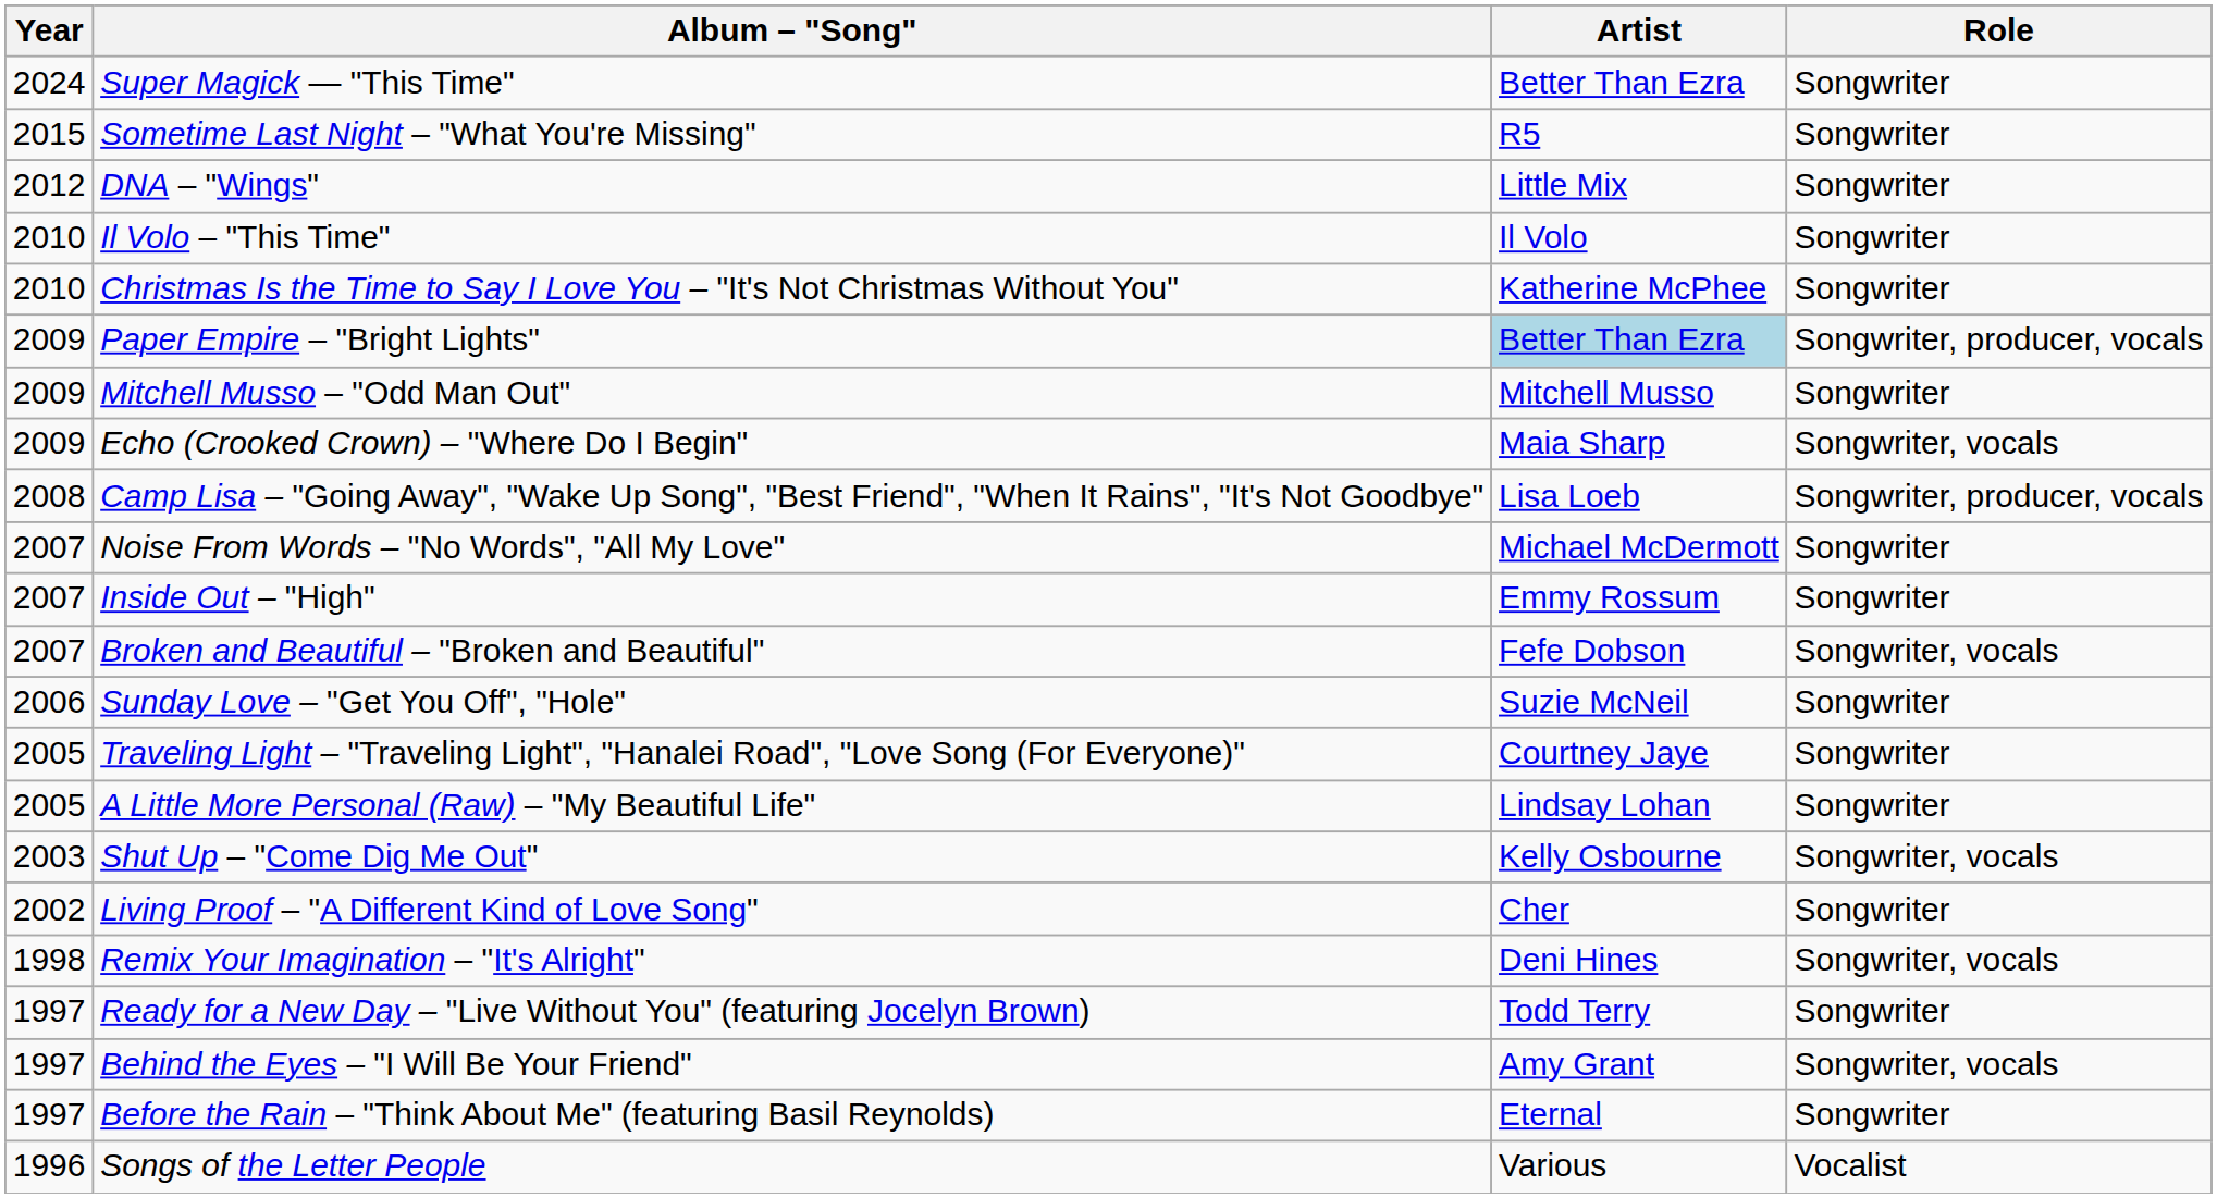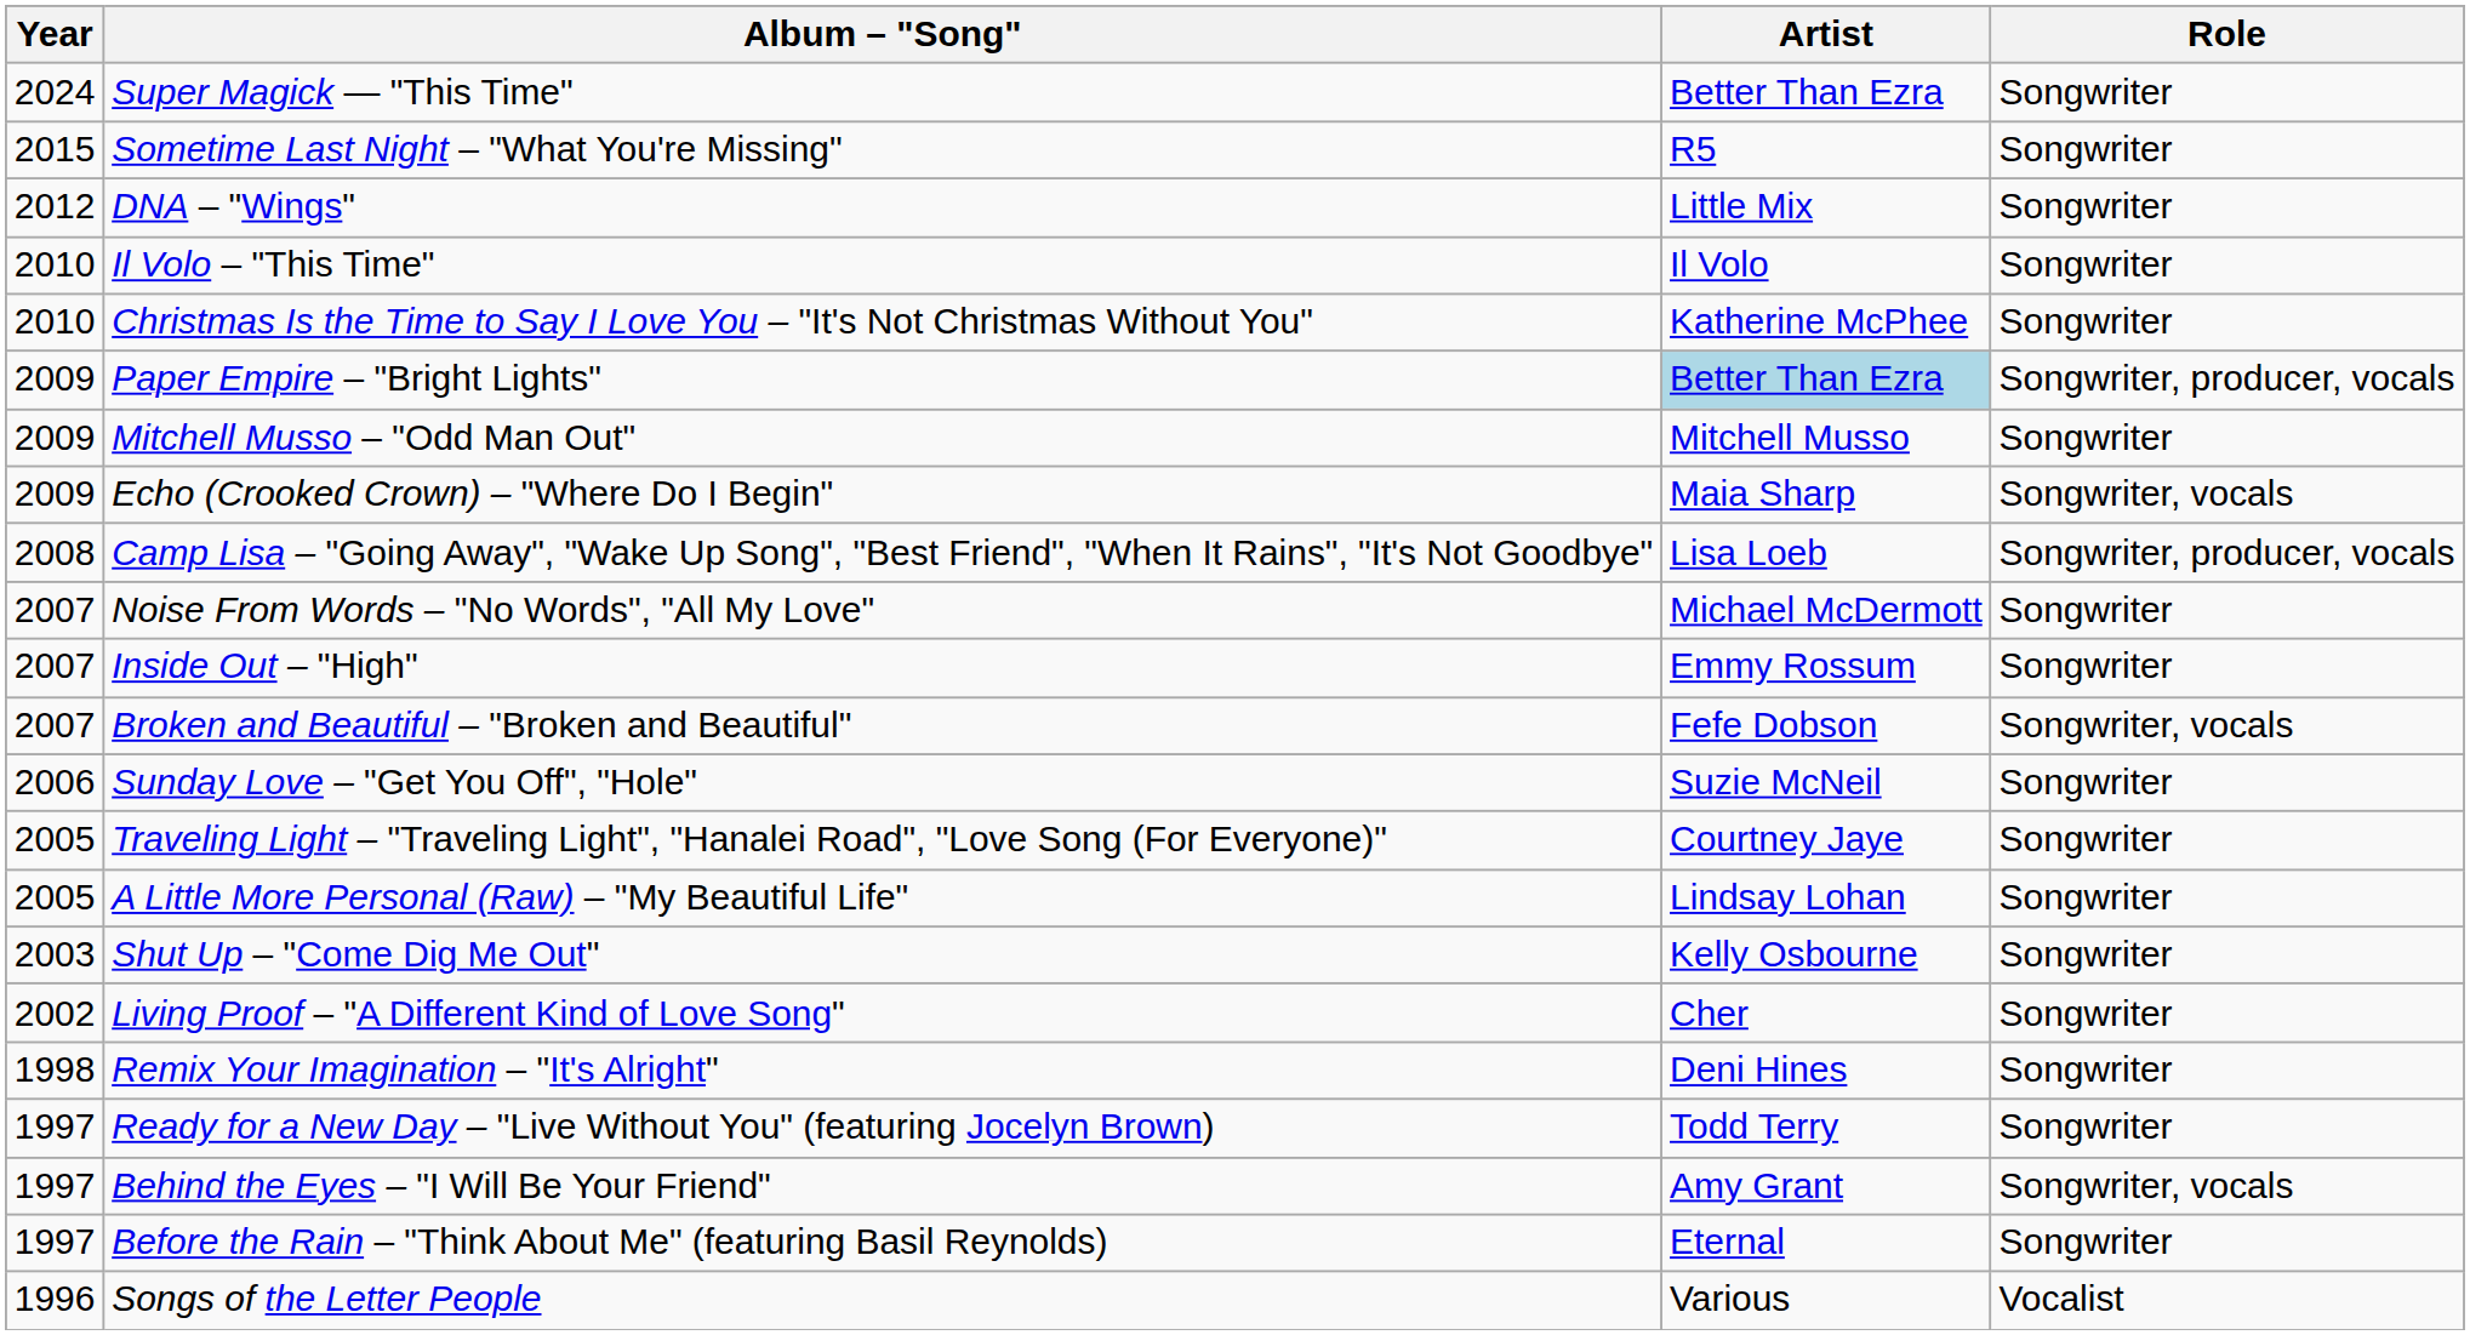Shut Up – "Come Dig Me Out" | Role: Songwriter, vocals -> Songwriter
Remix Your Imagination – "It's Alright" | Role: Songwriter, vocals -> Songwriter
